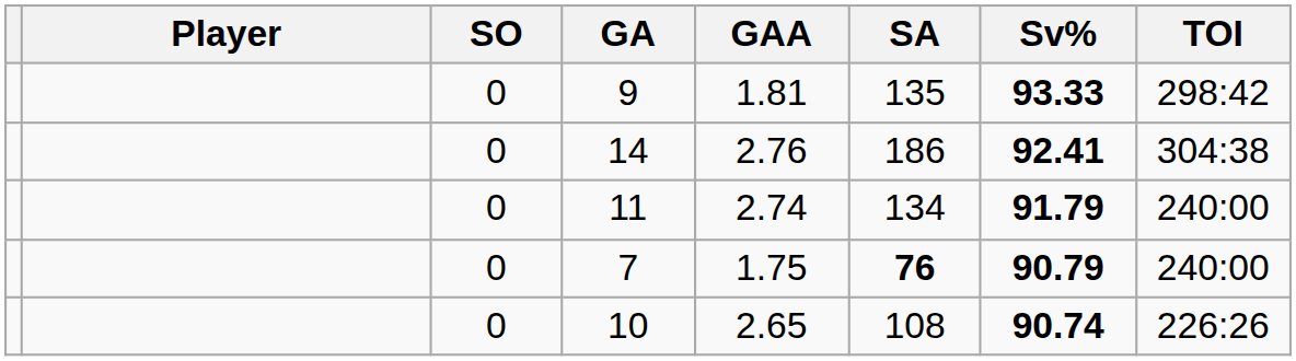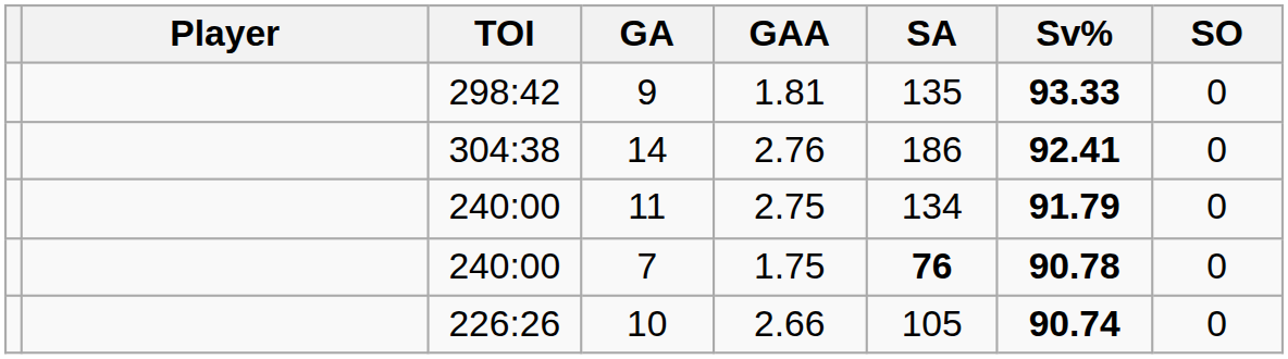columns swapped: TOI <-> SO
11 | GAA: 2.74 -> 2.75
7 | Sv%: 90.79 -> 90.78
10 | GAA: 2.65 -> 2.66
10 | SA: 108 -> 105
